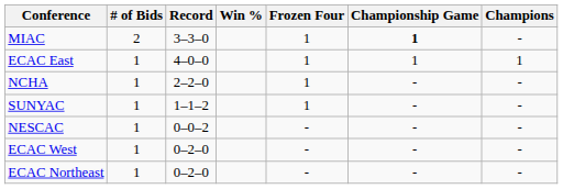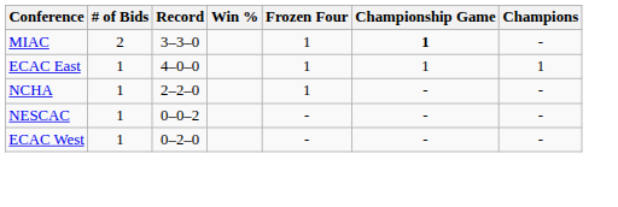- row: SUNYAC | 1 | 1–1–2 | 1 | - | -
- row: ECAC Northeast | 1 | 0–2–0 | - | - | -
